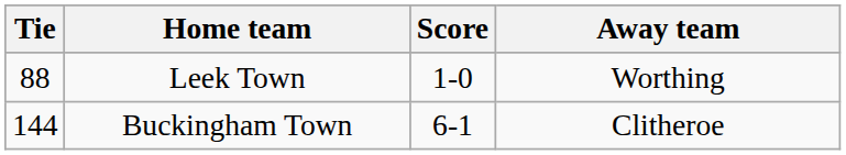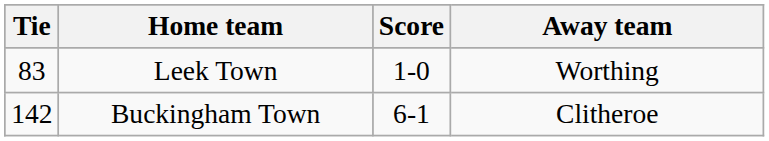Leek Town | Tie: 88 -> 83
Buckingham Town | Tie: 144 -> 142
